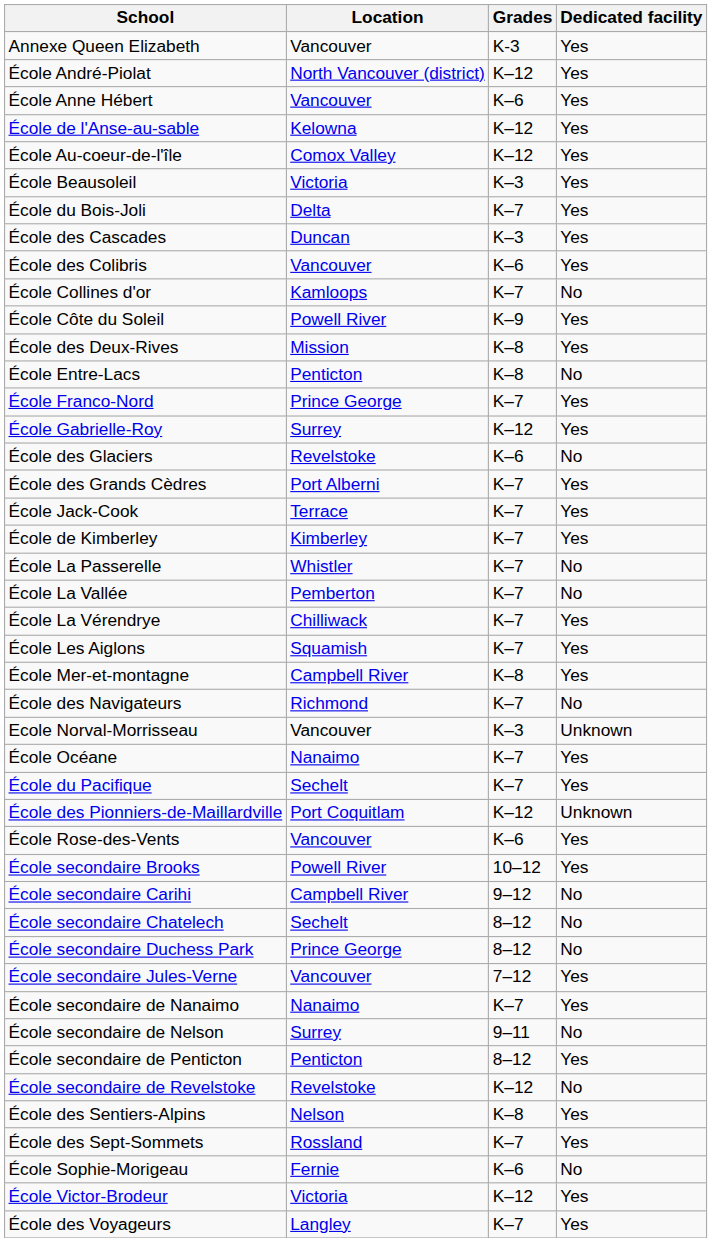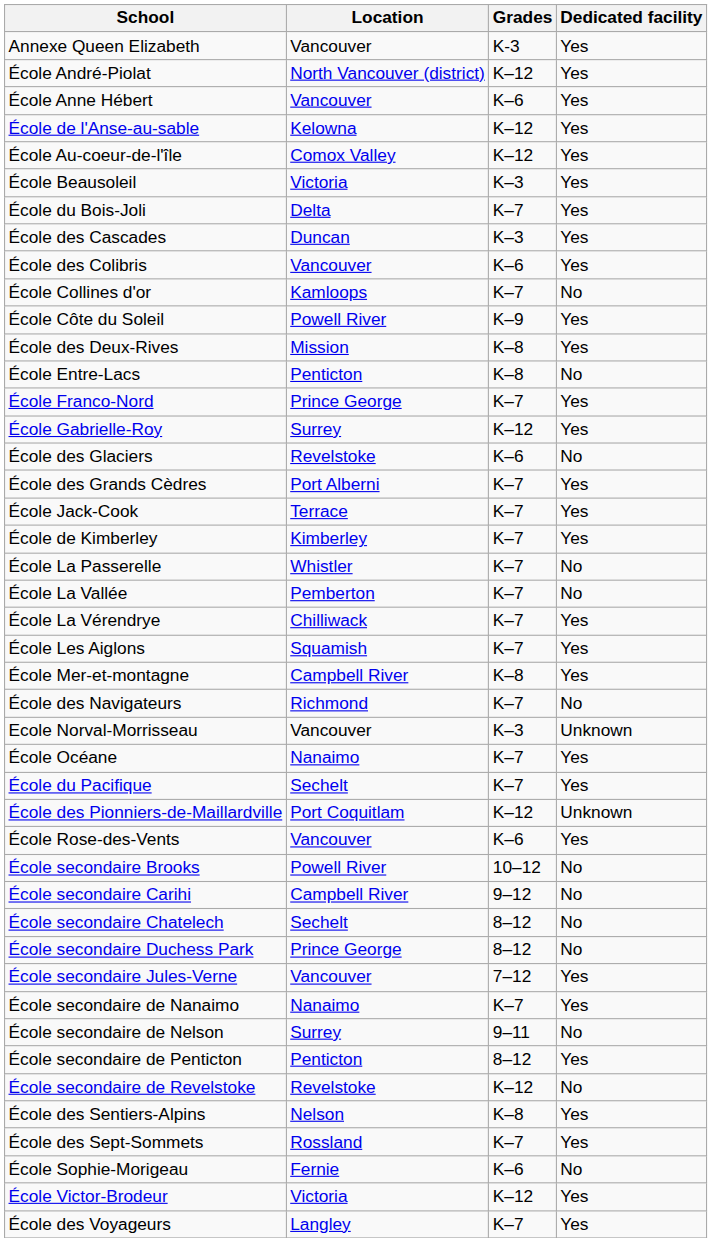École secondaire Brooks | Dedicated facility: Yes -> No
